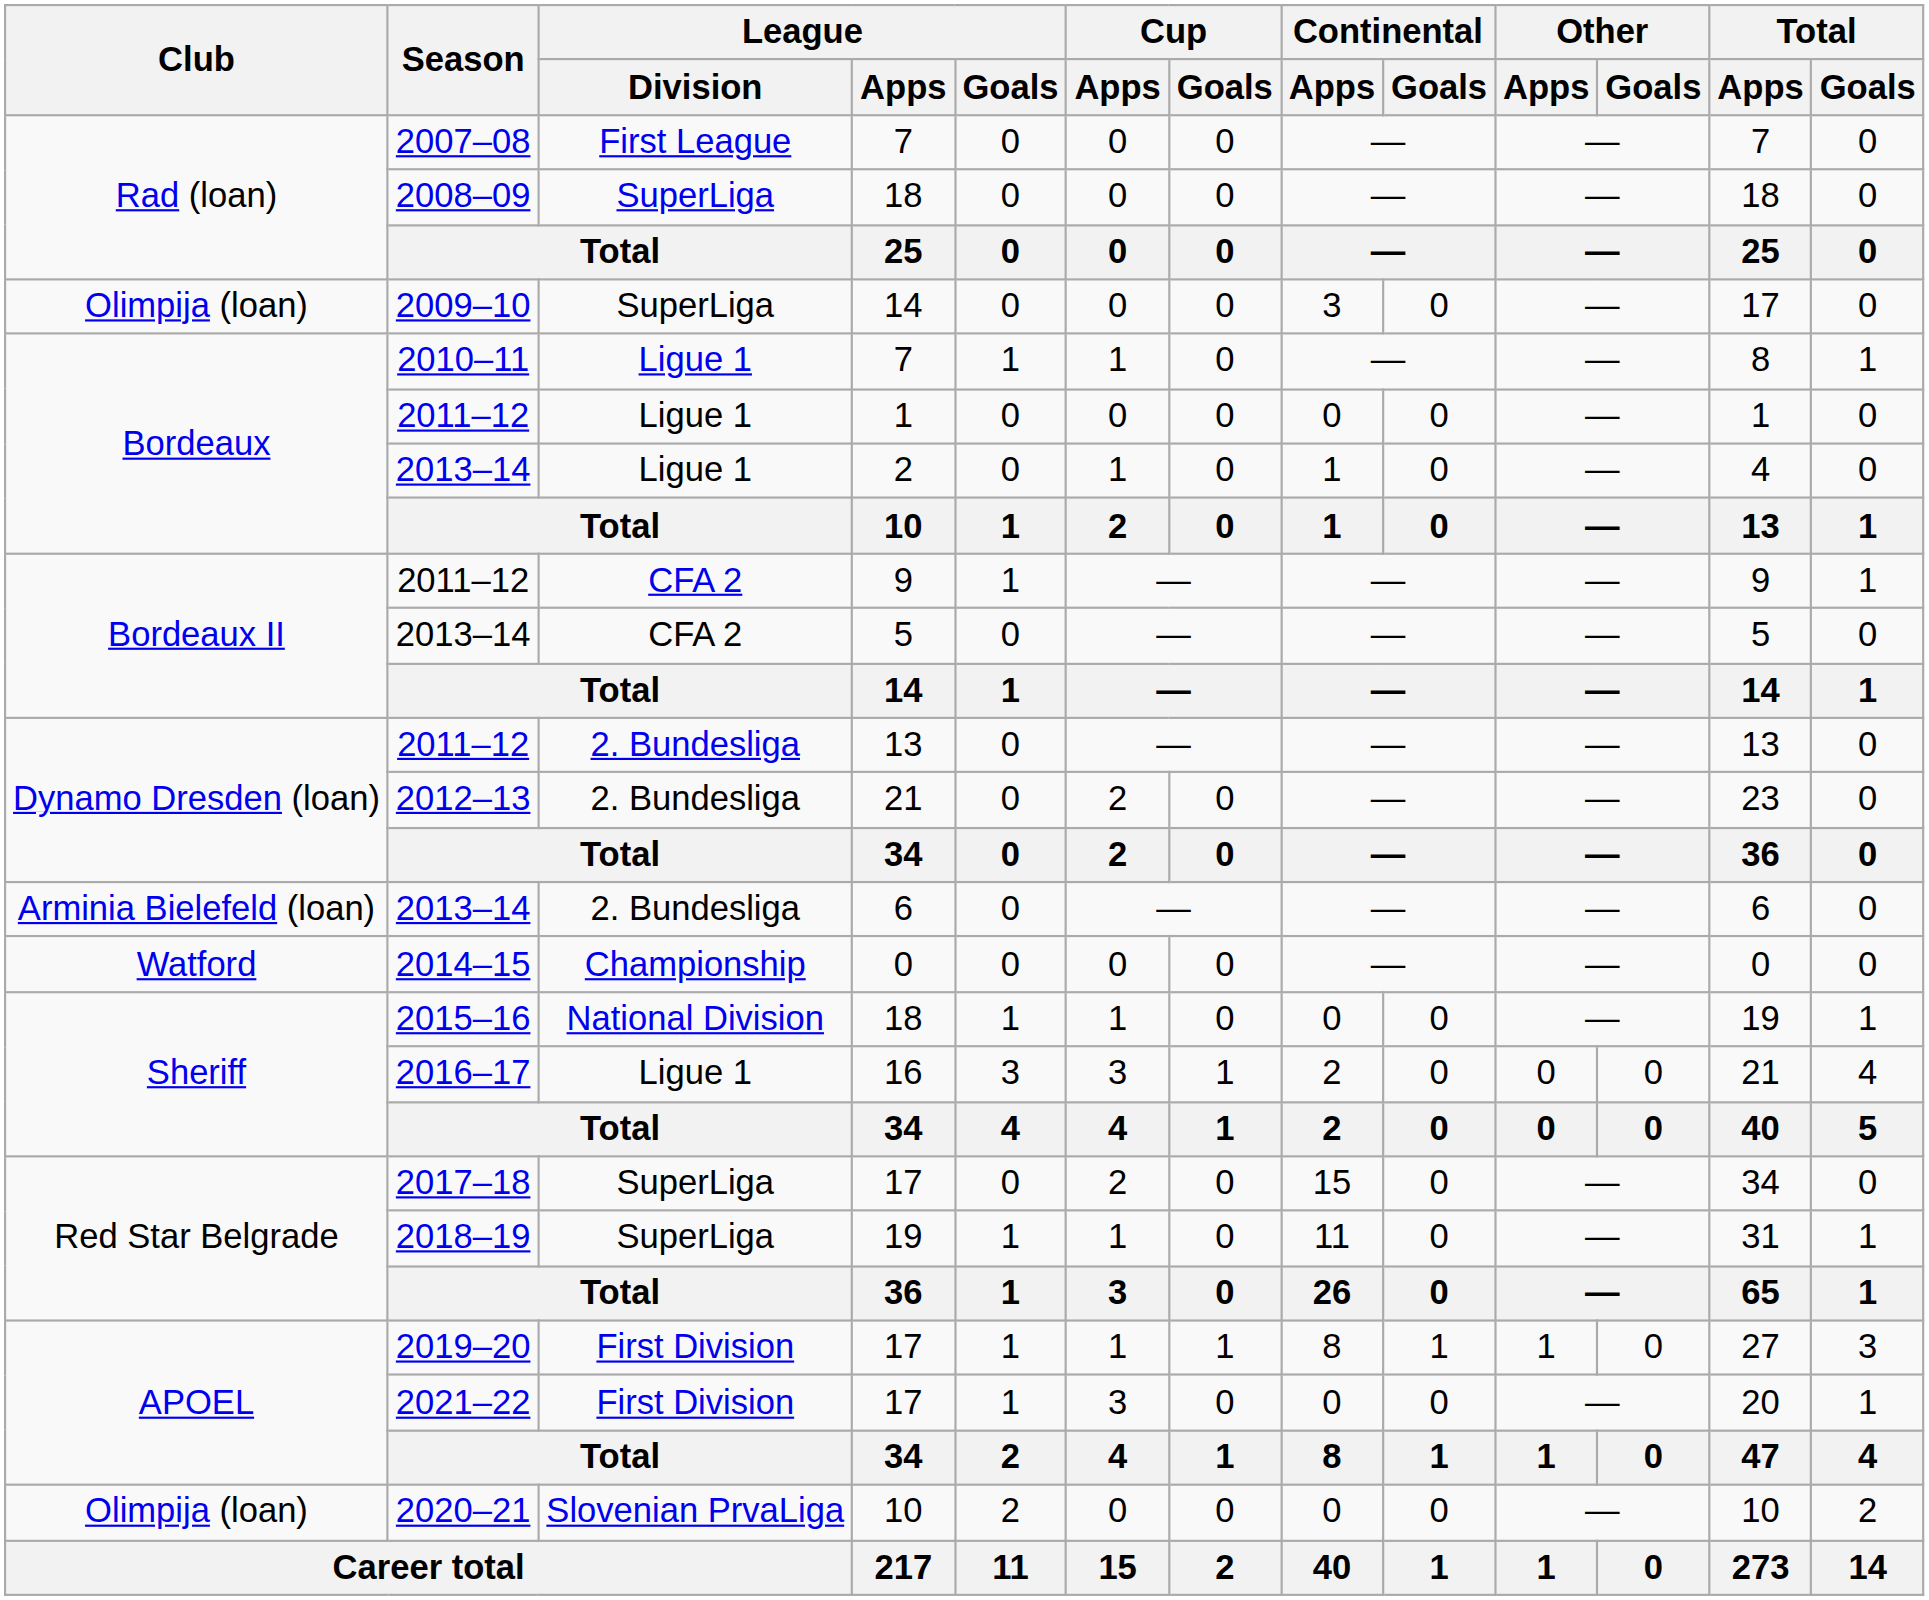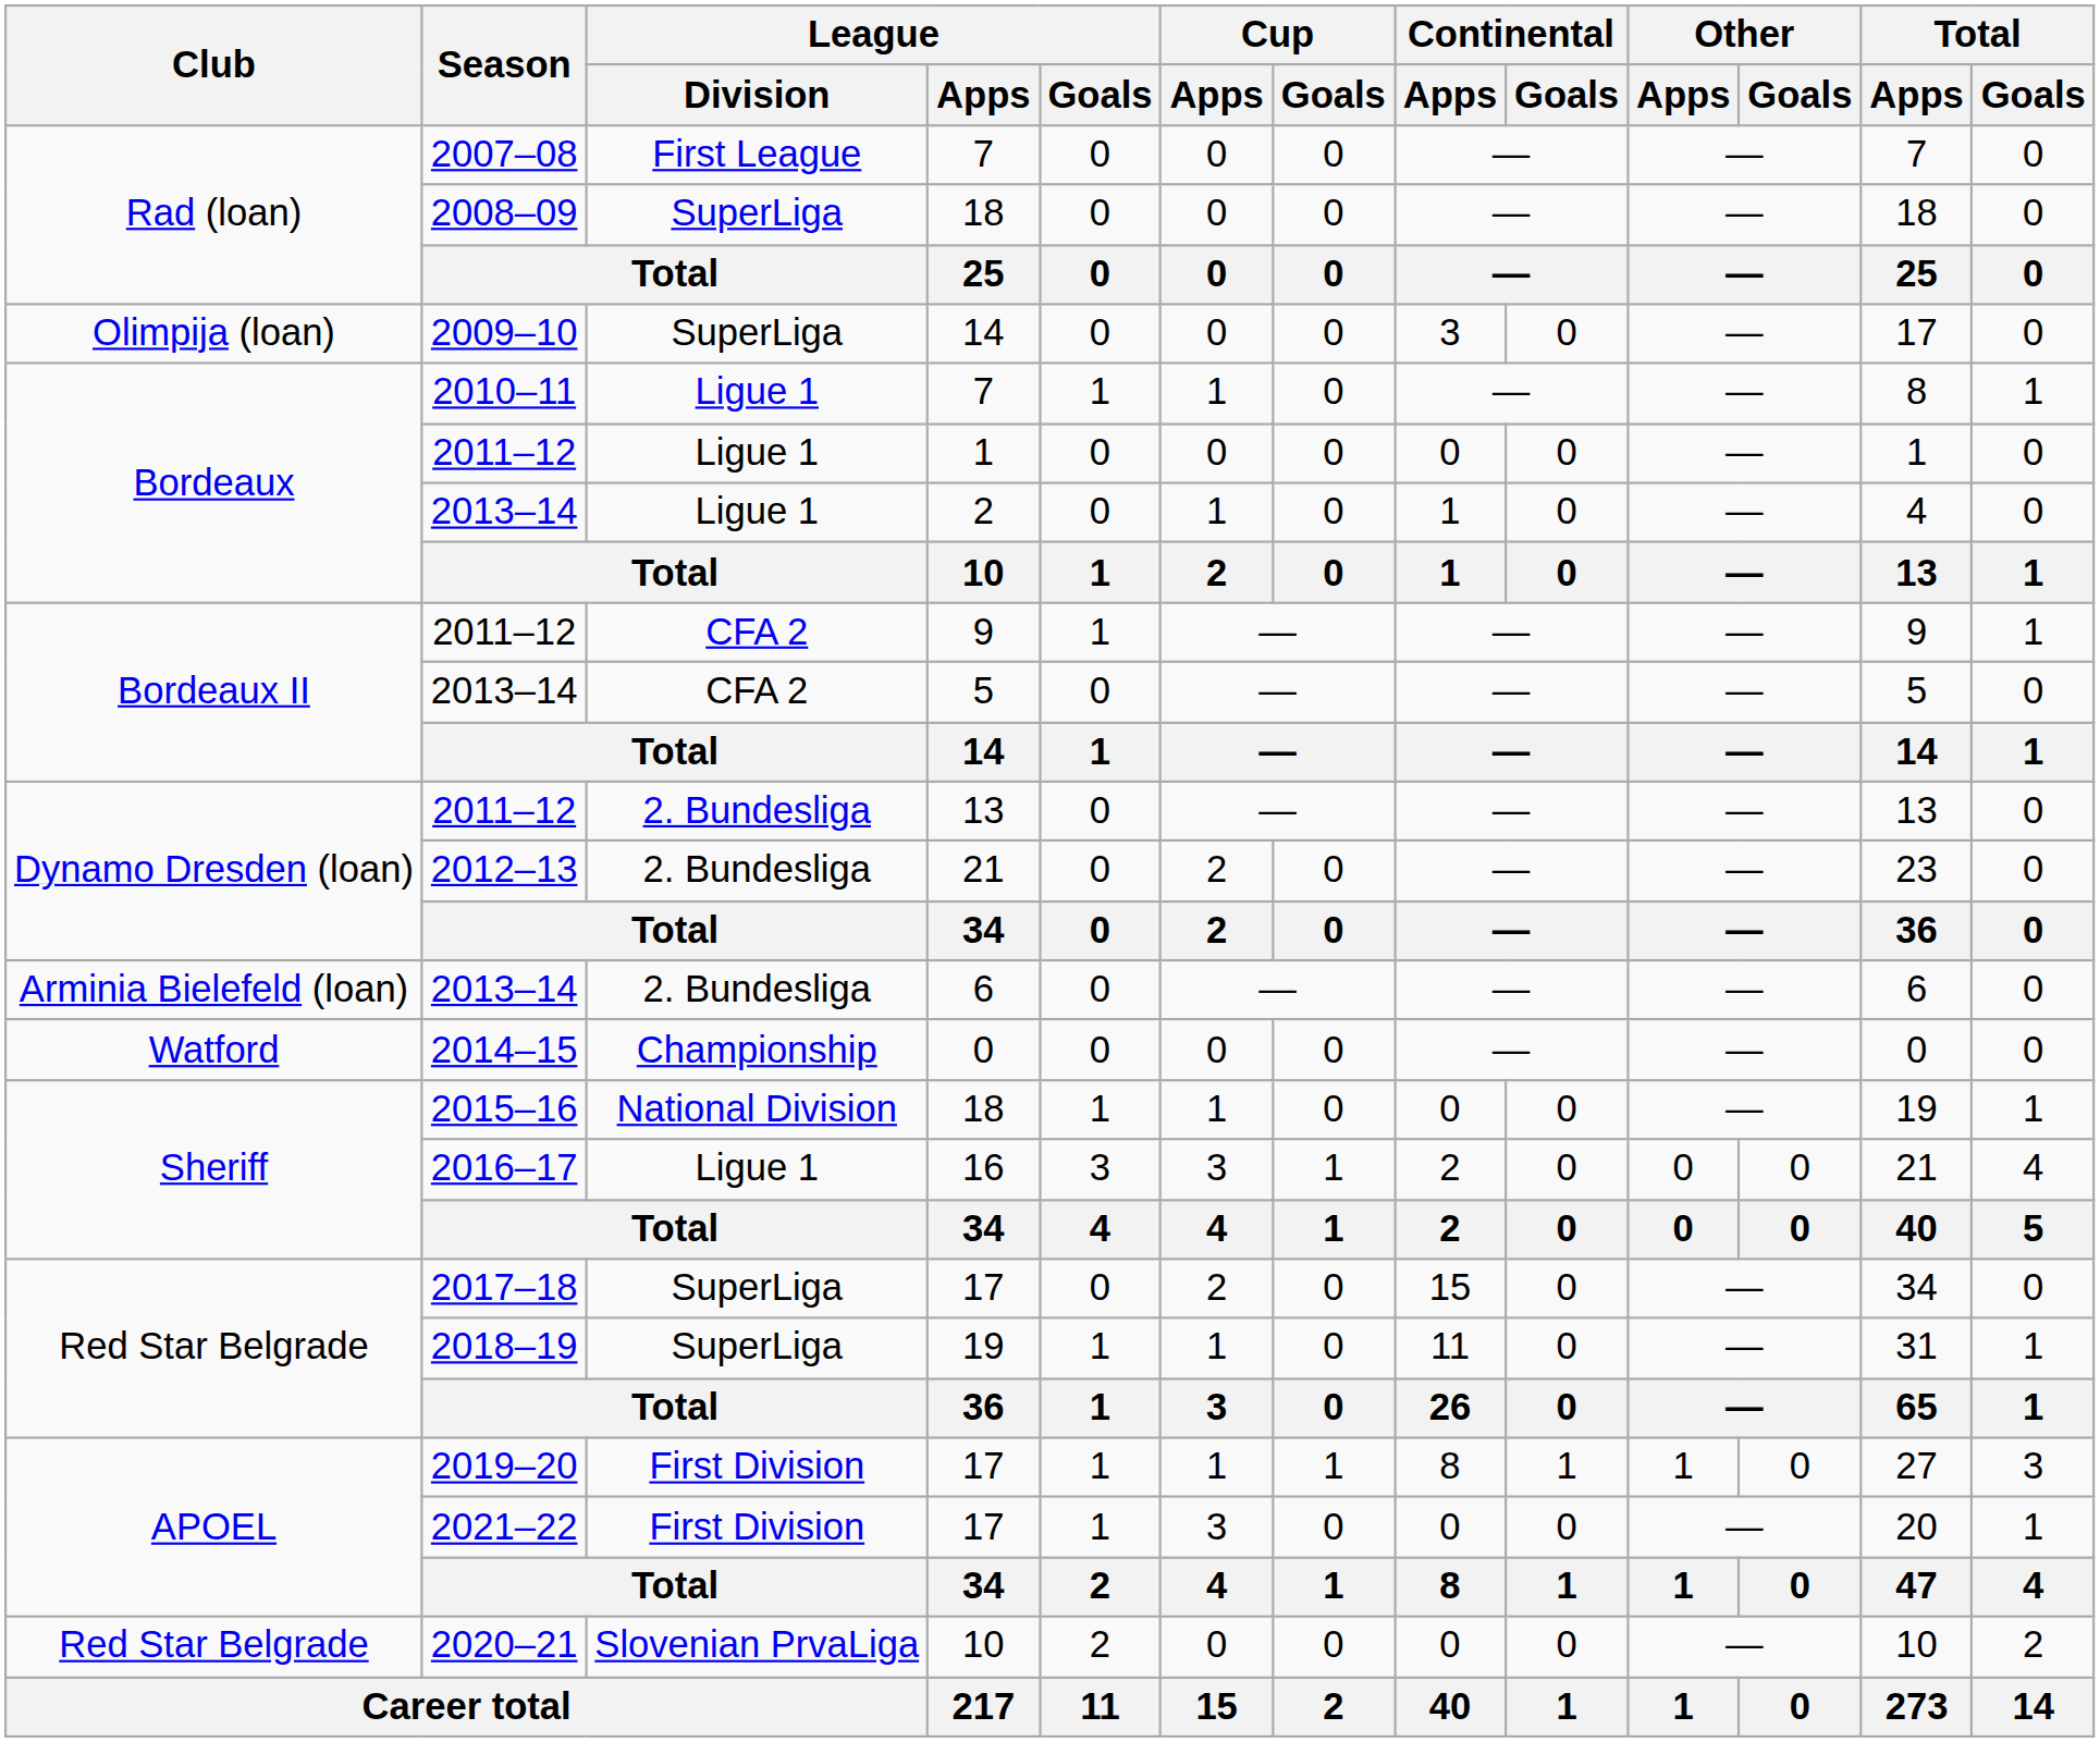2020–21 | Club: Olimpija (loan) -> Red Star Belgrade
